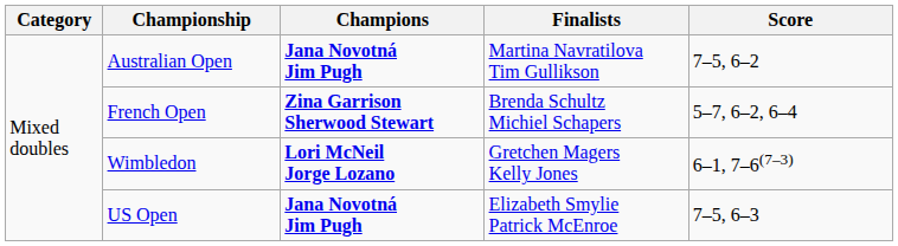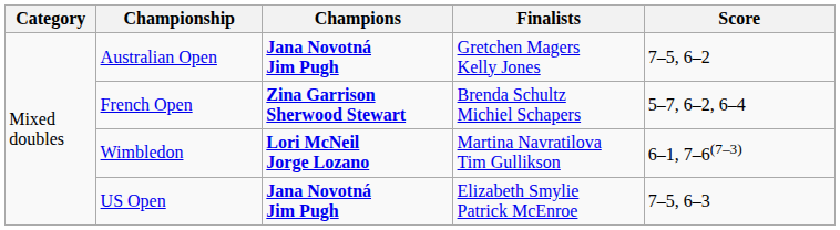Australian Open | Finalists: Martina Navratilova Tim Gullikson -> Gretchen Magers Kelly Jones
Wimbledon | Finalists: Gretchen Magers Kelly Jones -> Martina Navratilova Tim Gullikson
